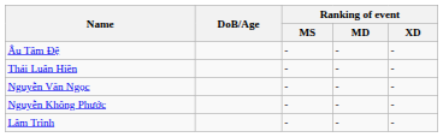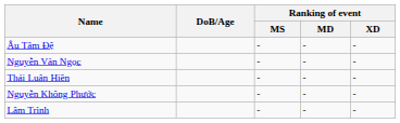rows swapped: Nguyễn Văn Ngọc <-> Thái Luân Hiền
